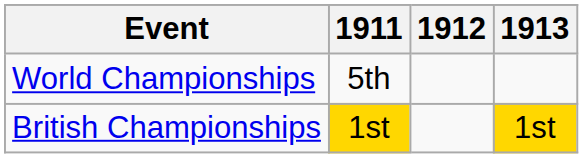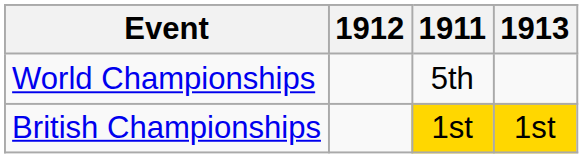columns swapped: 1911 <-> 1912
